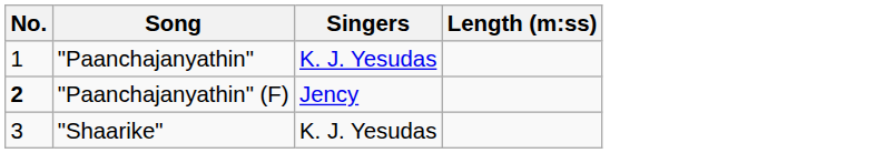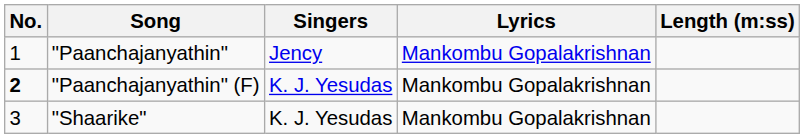+ column: Lyrics | Mankombu Gopalakrishnan | Mankombu Gopalakrishnan | Mankombu Gopalakrishnan
"Paanchajanyathin" | Singers: K. J. Yesudas -> Jency
"Paanchajanyathin" (F) | Singers: Jency -> K. J. Yesudas
